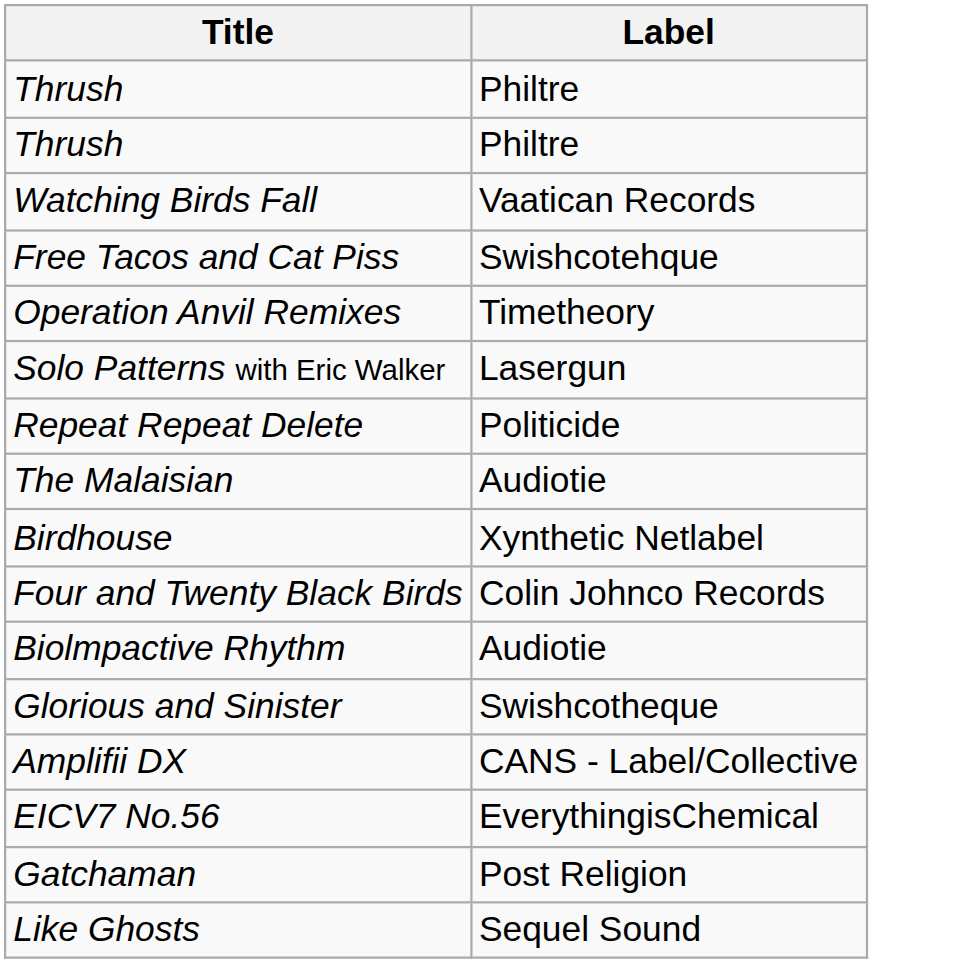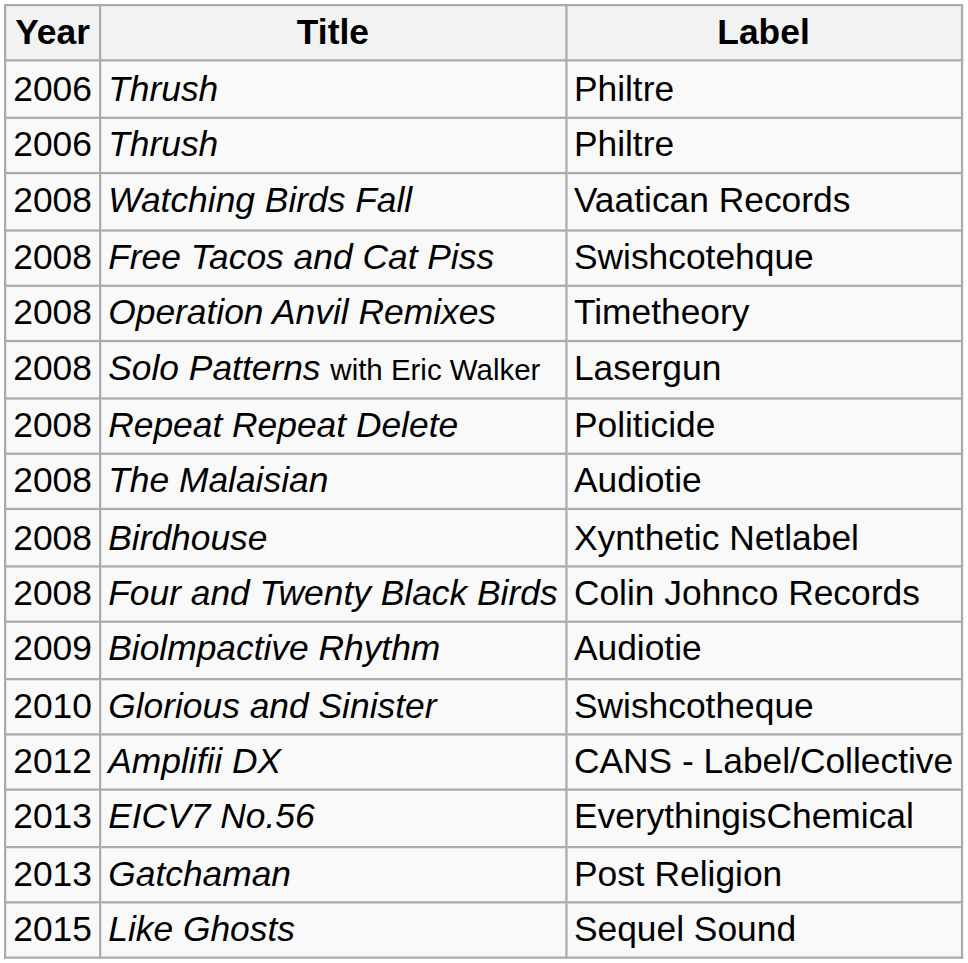+ column: Year | 2006 | 2006 | 2008 | 2008 | 2008 | 2008 | 2008 | 2008 | 2008 | 2008 | 2009 | 2010 | 2012 | 2013 | 2013 | 2015
